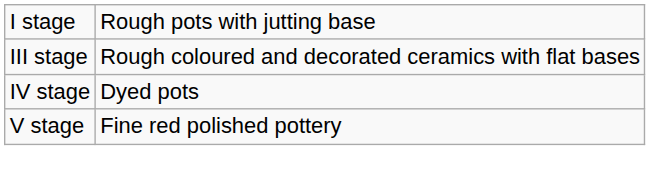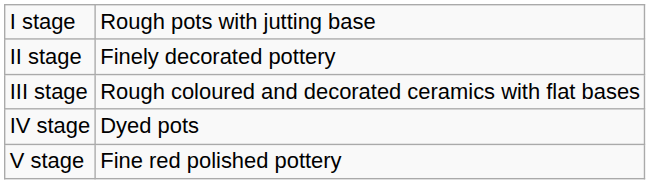+ row: II stage | Finely decorated pottery
